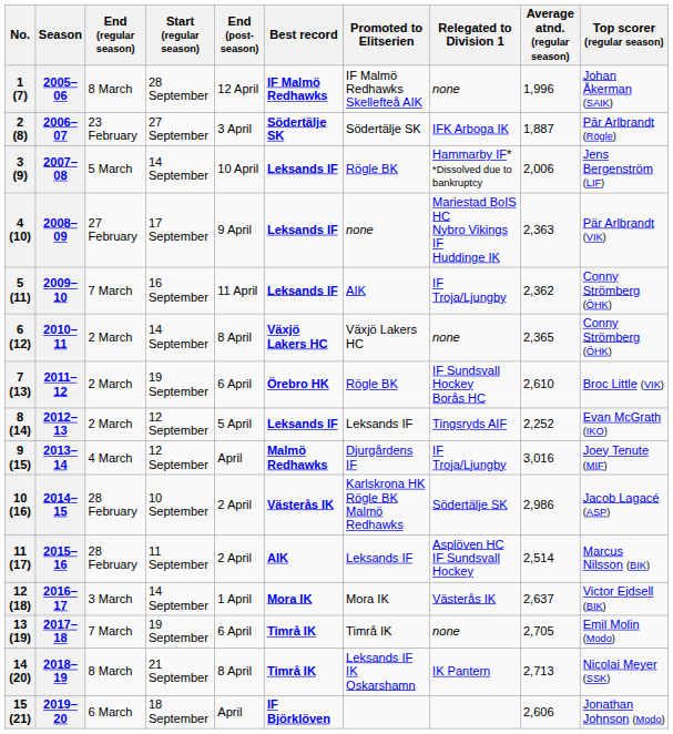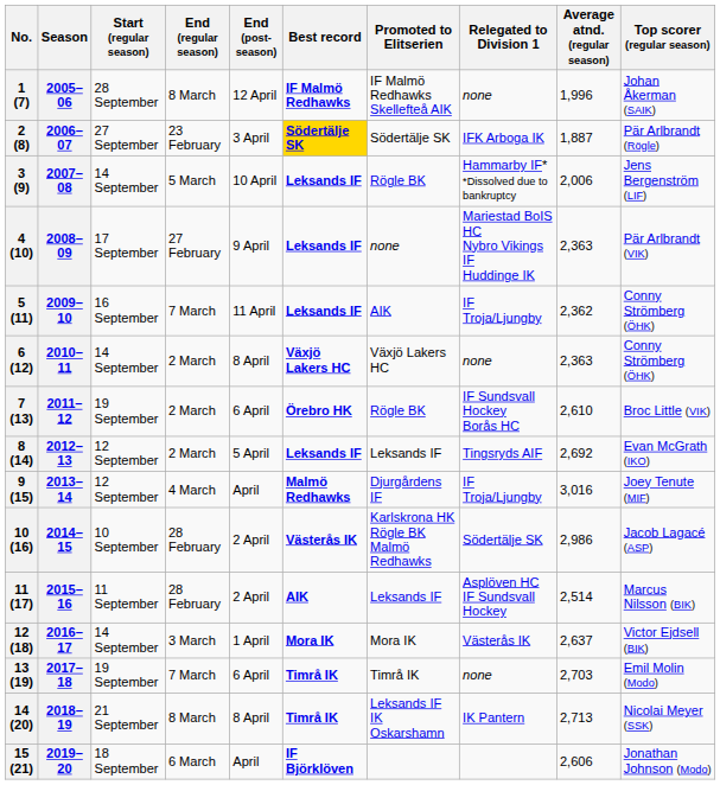columns swapped: Start (regular season) <-> End (regular season)
2 (8) | Best record: no background -> gold background
6 (12) | Average atnd. (regular season): 2,365 -> 2,363
8 (14) | Average atnd. (regular season): 2,252 -> 2,692
13 (19) | Average atnd. (regular season): 2,705 -> 2,703
